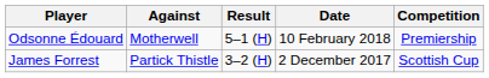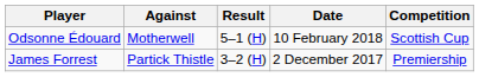Odsonne Édouard | Competition: Premiership -> Scottish Cup
James Forrest | Competition: Scottish Cup -> Premiership
